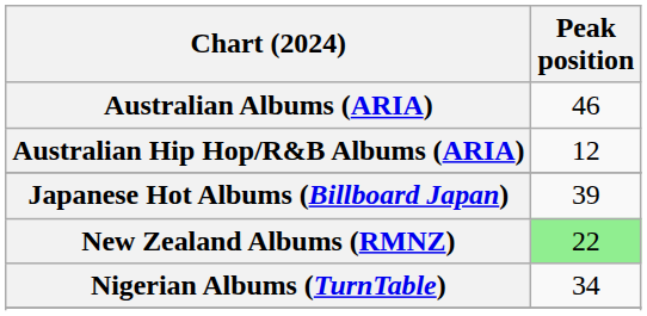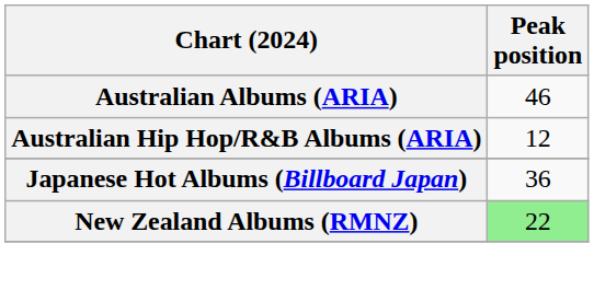Japanese Hot Albums (Billboard Japan) | Peak position: 39 -> 36
- row: Nigerian Albums (TurnTable) | 34
